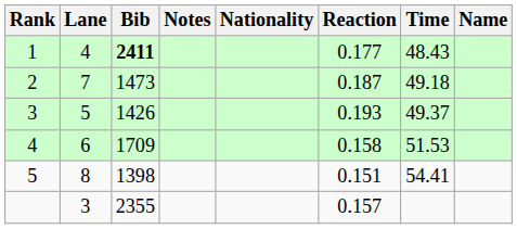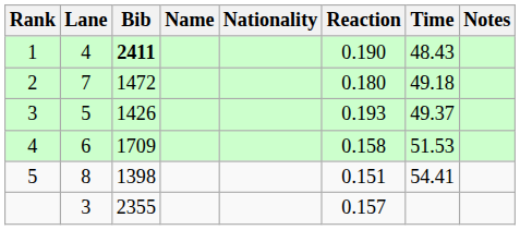columns swapped: Name <-> Notes
1 | Reaction: 0.177 -> 0.190
2 | Bib: 1473 -> 1472
2 | Reaction: 0.187 -> 0.180
